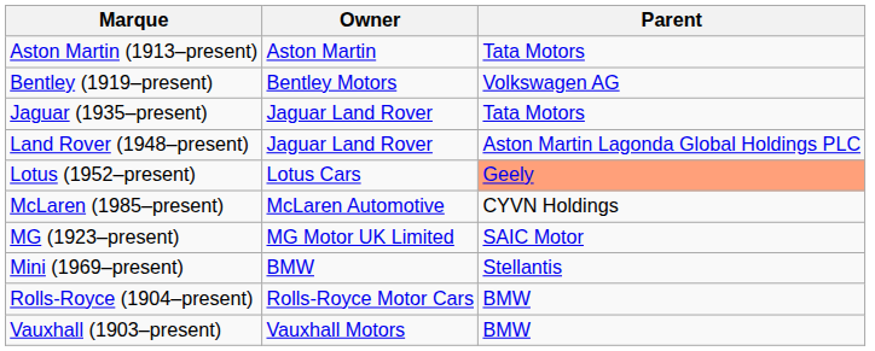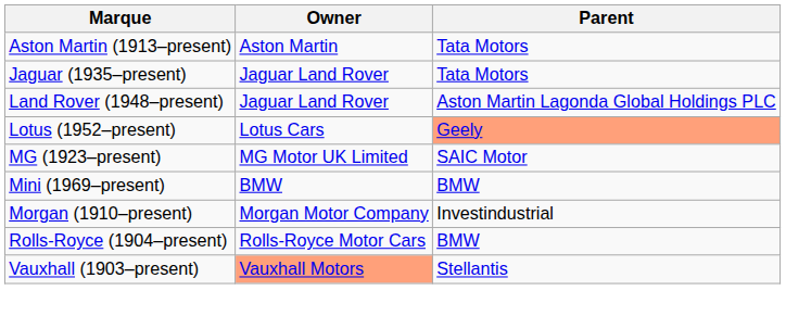- row: Bentley (1919–present) | Bentley Motors | Volkswagen AG
- row: McLaren (1985–present) | McLaren Automotive | CYVN Holdings
Mini (1969–present) | Parent: Stellantis -> BMW
+ row: Morgan (1910–present) | Morgan Motor Company | Investindustrial
Vauxhall (1903–present) | Owner: no background -> lightsalmon background
Vauxhall (1903–present) | Parent: BMW -> Stellantis
